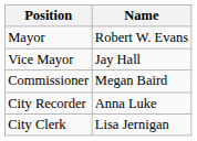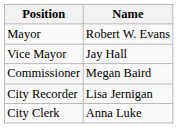City Recorder | Name: Anna Luke -> Lisa Jernigan
City Clerk | Name: Lisa Jernigan -> Anna Luke
